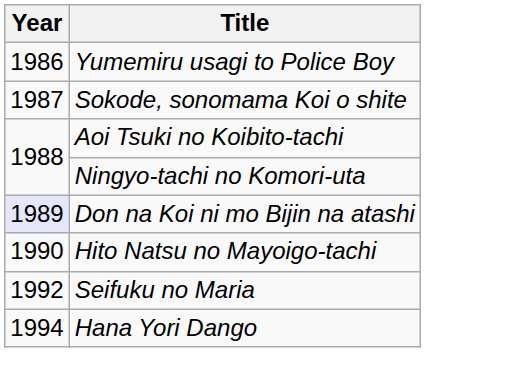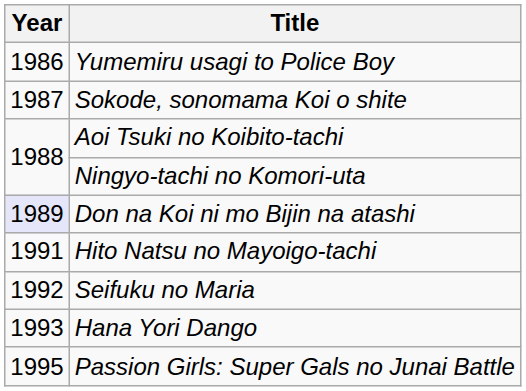Hito Natsu no Mayoigo-tachi | Year: 1990 -> 1991
Hana Yori Dango | Year: 1994 -> 1993
+ row: 1995 | Passion Girls: Super Gals no Junai Battle
